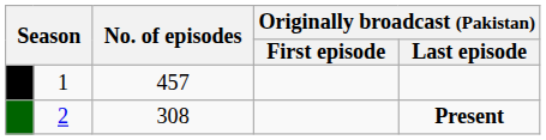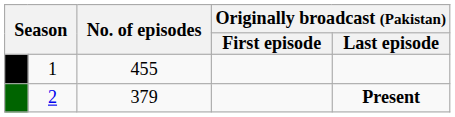1 | No. of episodes: 457 -> 455
2 | No. of episodes: 308 -> 379
